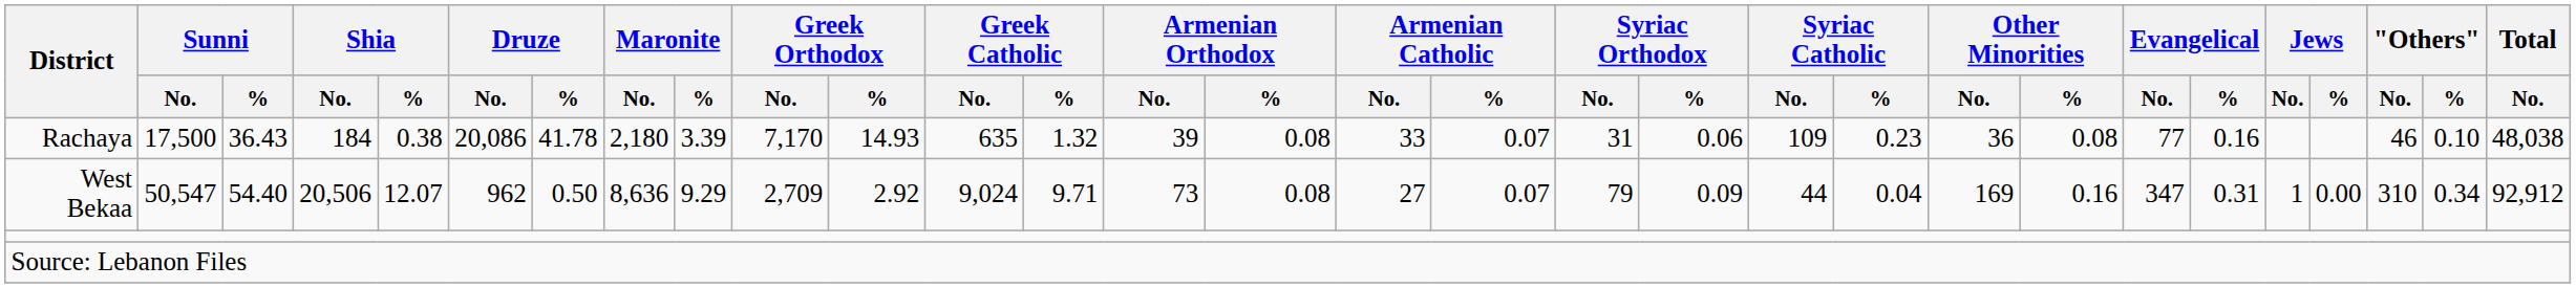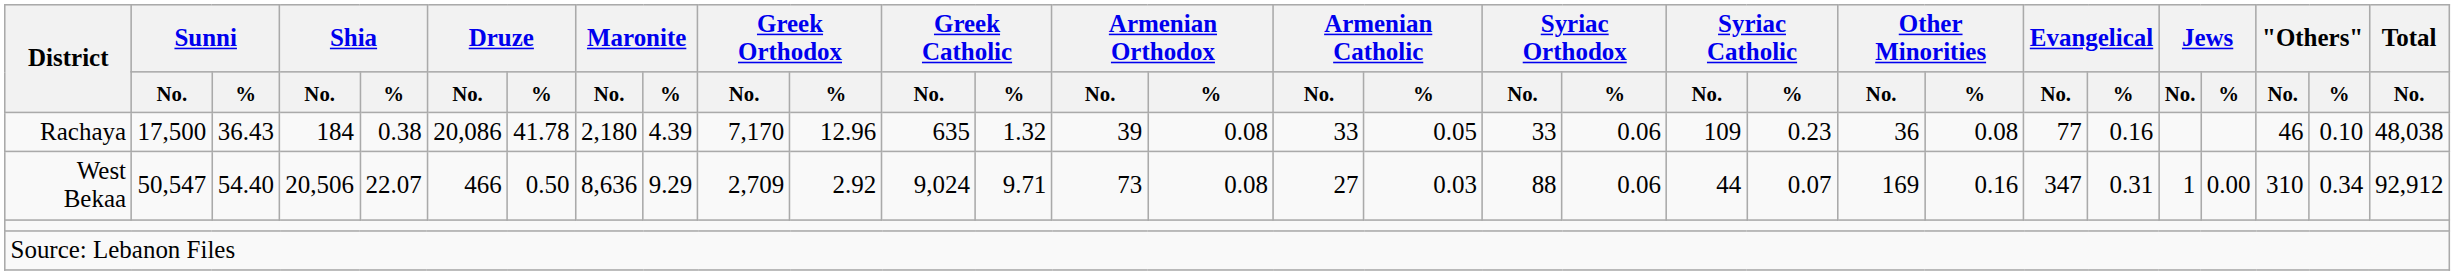Rachaya | Maronite / %: 3.39 -> 4.39
Rachaya | Greek Orthodox / %: 14.93 -> 12.96
Rachaya | Armenian Catholic / %: 0.07 -> 0.05
Rachaya | Syriac Orthodox / No.: 31 -> 33
West Bekaa | Shia / %: 12.07 -> 22.07
West Bekaa | Druze / No.: 962 -> 466
West Bekaa | Armenian Catholic / %: 0.07 -> 0.03
West Bekaa | Syriac Orthodox / No.: 79 -> 88
West Bekaa | Syriac Orthodox / %: 0.09 -> 0.06
West Bekaa | Syriac Catholic / %: 0.04 -> 0.07
